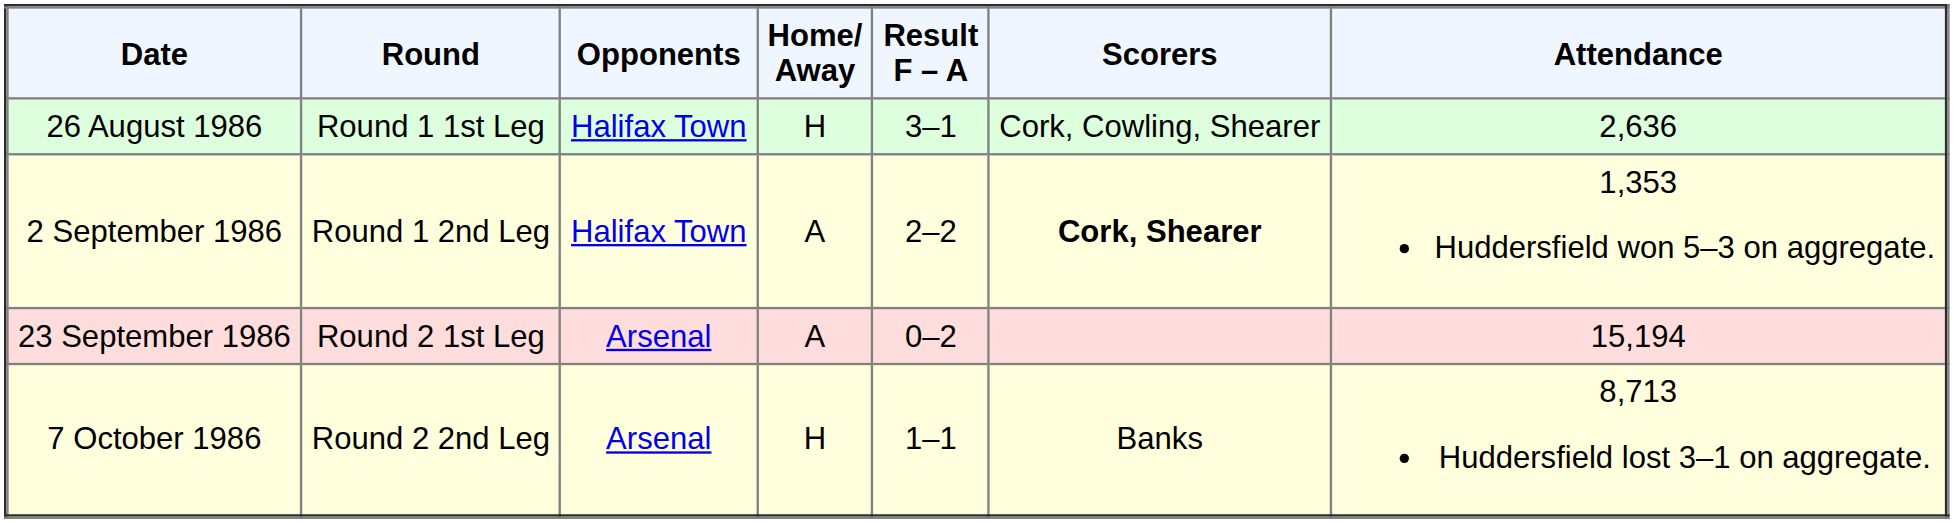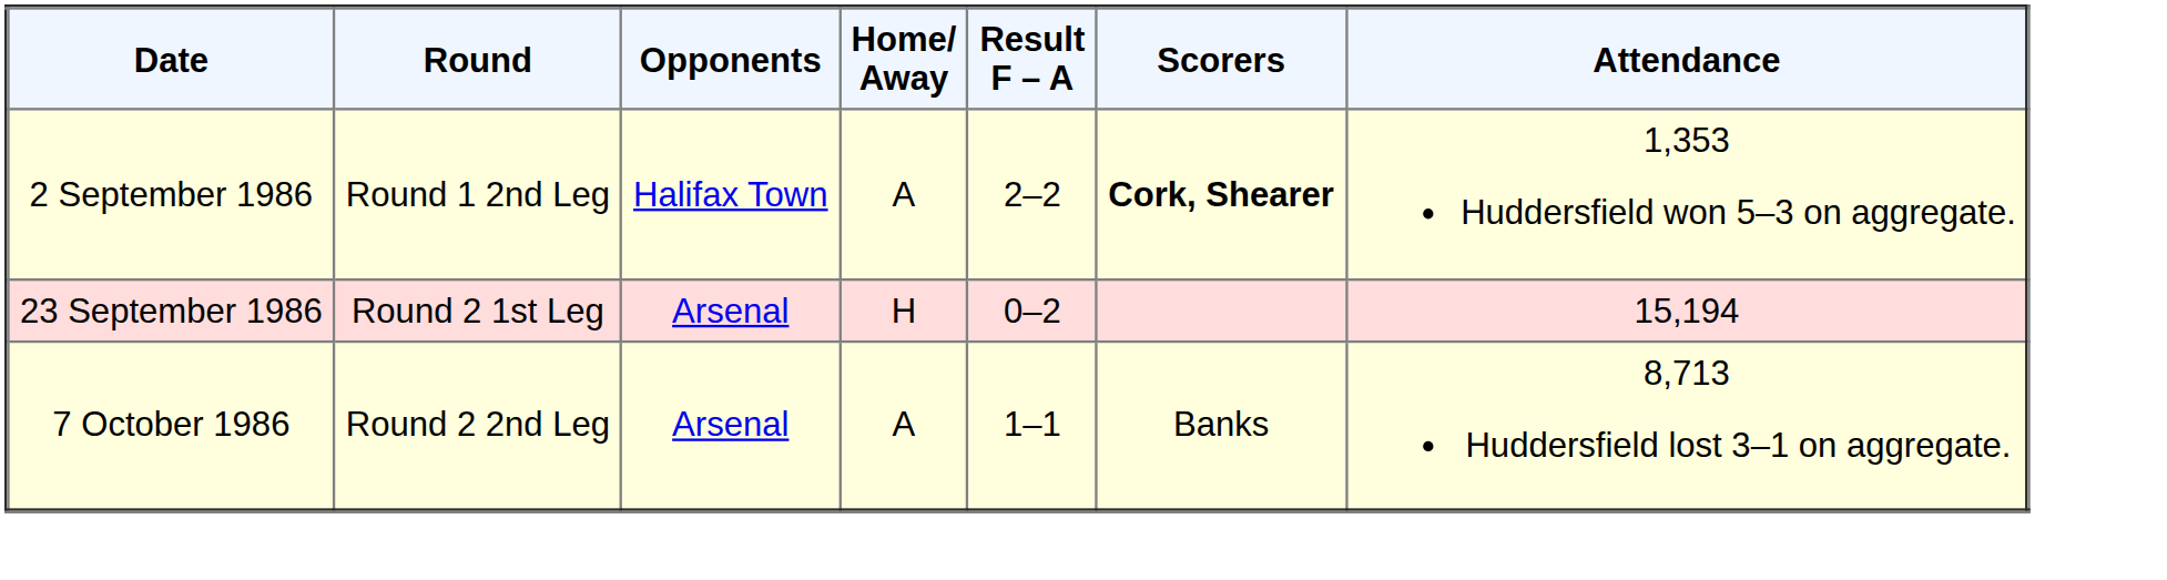- row: 26 August 1986 | Round 1 1st Leg | Halifax Town | H | 3–1 | Cork, Cowling, Shearer | 2,636
23 September 1986 | Home/ Away: A -> H
7 October 1986 | Home/ Away: H -> A
